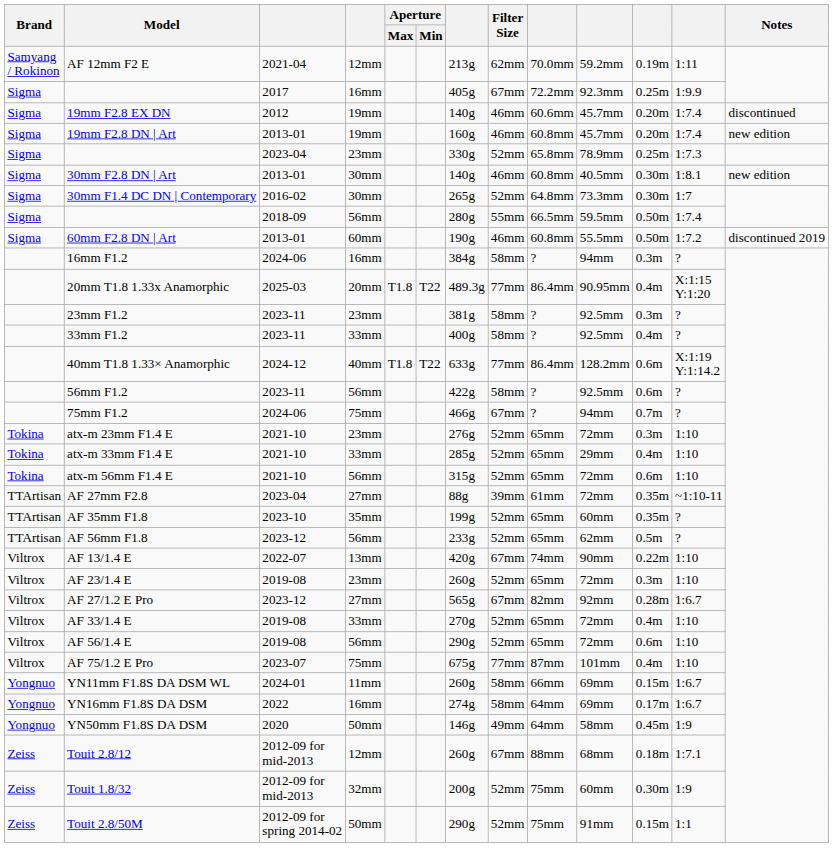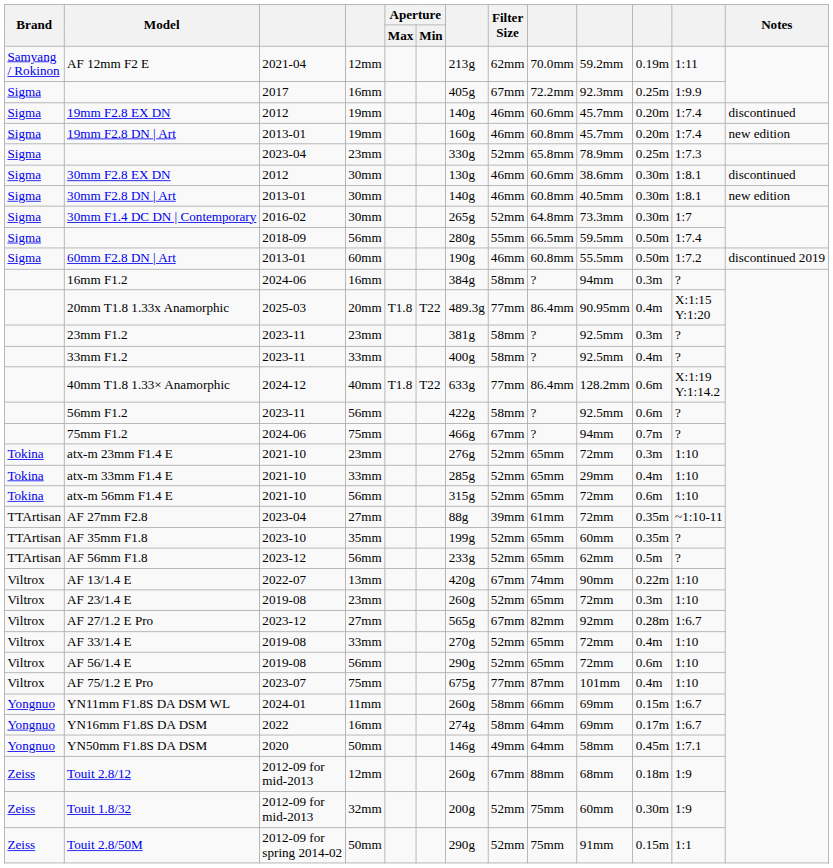+ row: Sigma | 30mm F2.8 EX DN | 2012 | 30mm | 130g | 46mm | 60.6mm | 38.6mm | 0.30m | 1:8.1 | discontinued
YN50mm F1.8S DA DSM | column 12: 1:9 -> 1:7.1
Touit 2.8/12 | column 12: 1:7.1 -> 1:9
